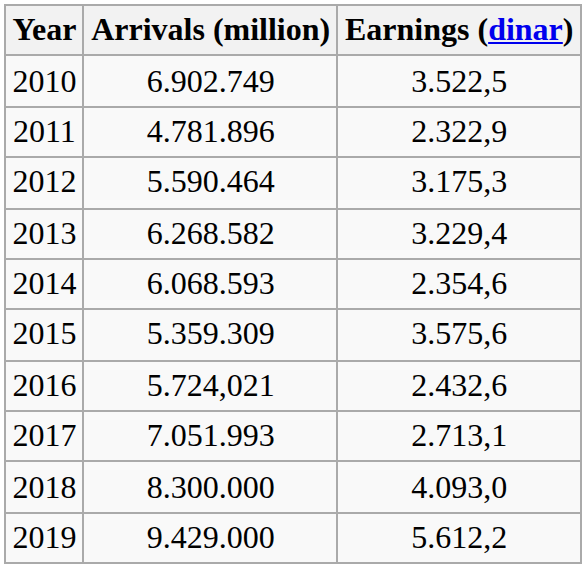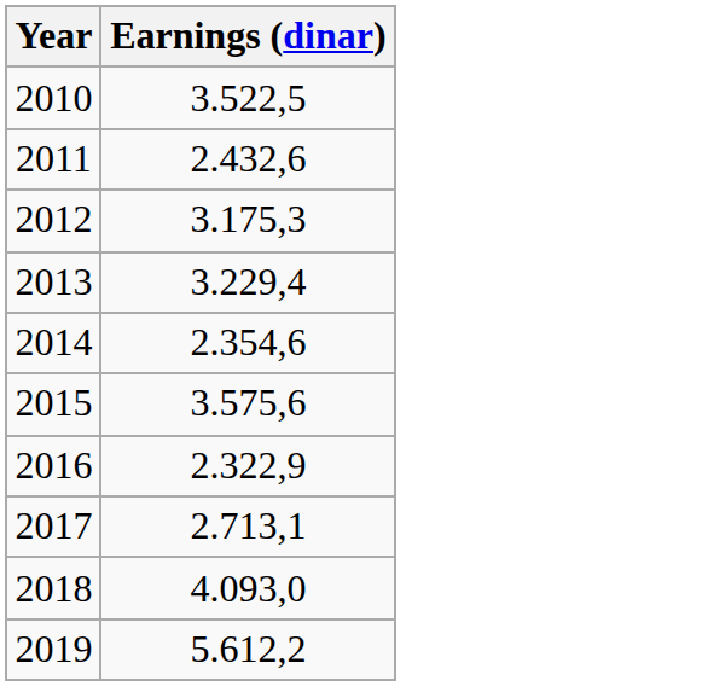- column: Arrivals (million) | 6.902.749 | 4.781.896 | 5.590.464 | 6.268.582 | 6.068.593 | 5.359.309 | 5.724,021 | 7.051.993 | 8.300.000 | 9.429.000
2011 | Earnings (dinar): 2.322,9 -> 2.432,6
2016 | Earnings (dinar): 2.432,6 -> 2.322,9
